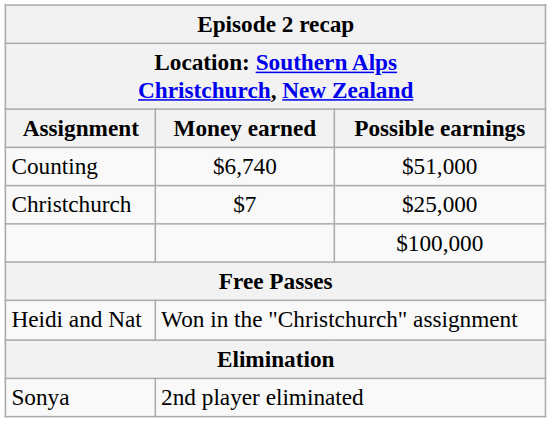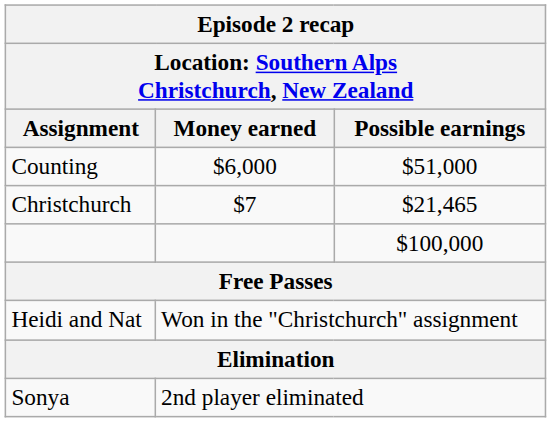Counting | Money earned: $6,740 -> $6,000
Christchurch | Possible earnings: $25,000 -> $21,465
